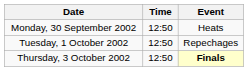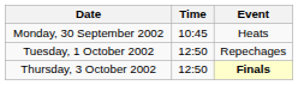Monday, 30 September 2002 | Time: 12:50 -> 10:45
